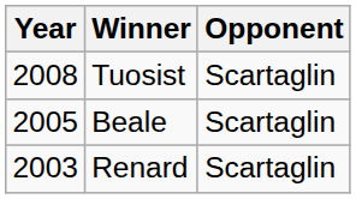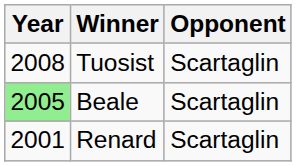Beale | Year: no background -> lightgreen background
Renard | Year: 2003 -> 2001
